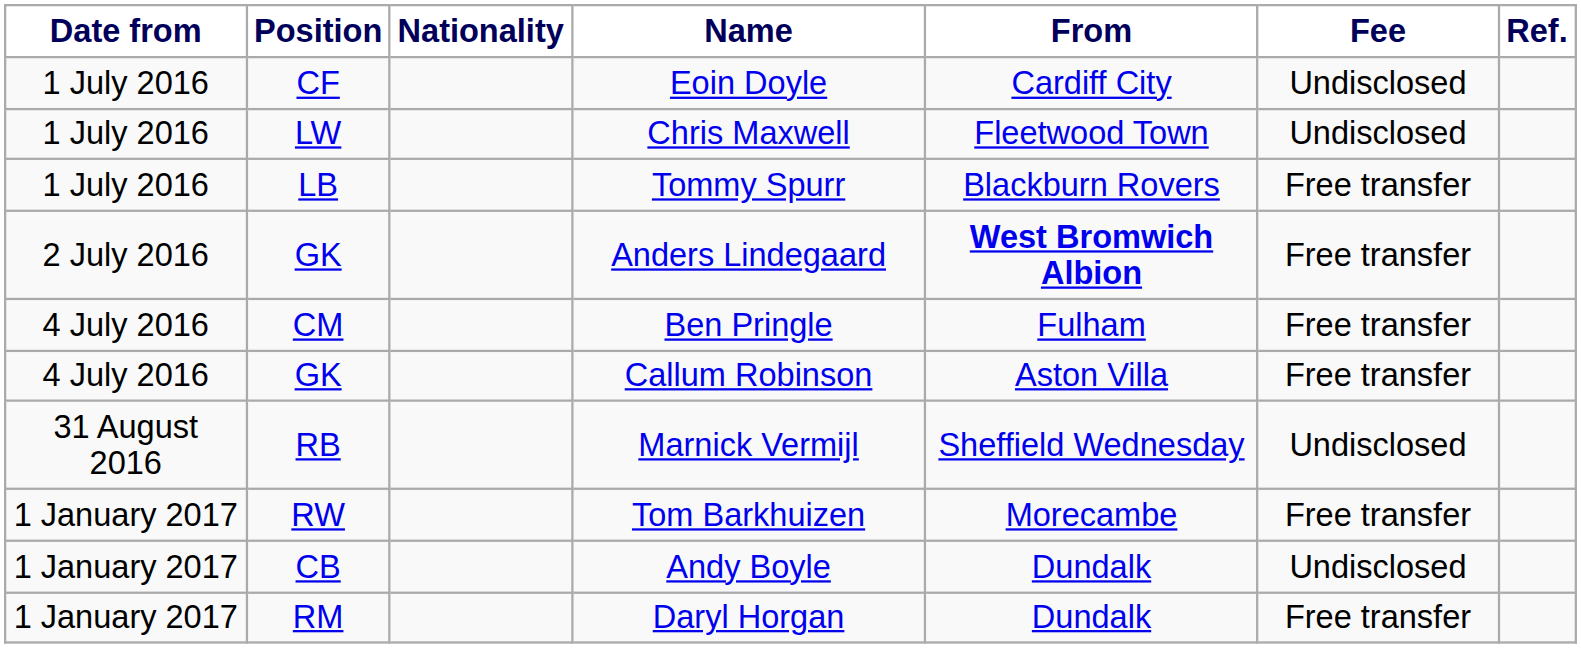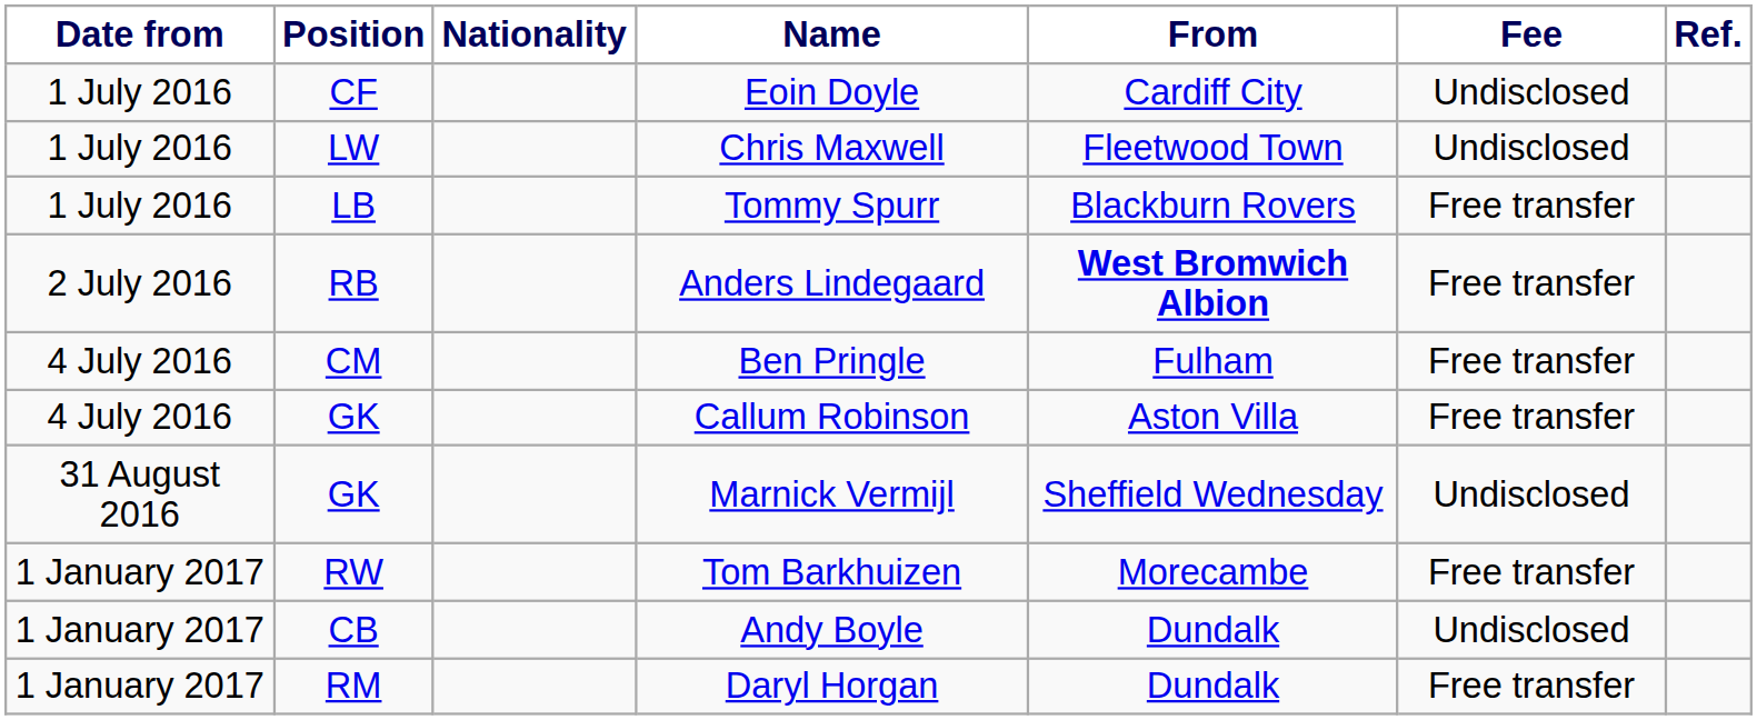Anders Lindegaard | Position: GK -> RB
Marnick Vermijl | Position: RB -> GK
